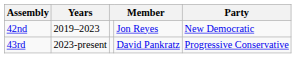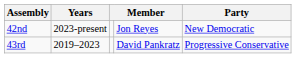42nd | Years: 2019–2023 -> 2023-present
43rd | Years: 2023-present -> 2019–2023
